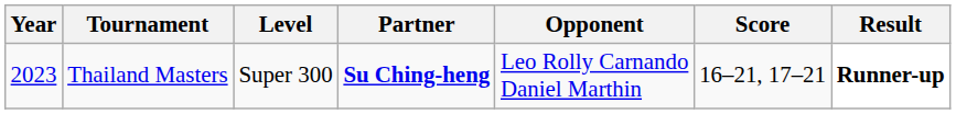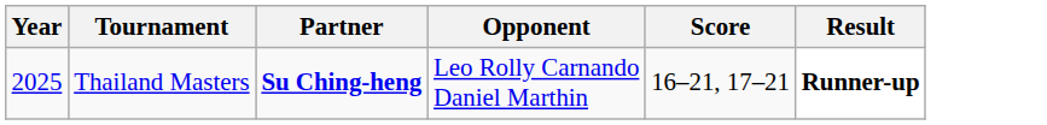- column: Level | Super 300
Thailand Masters | Year: 2023 -> 2025
